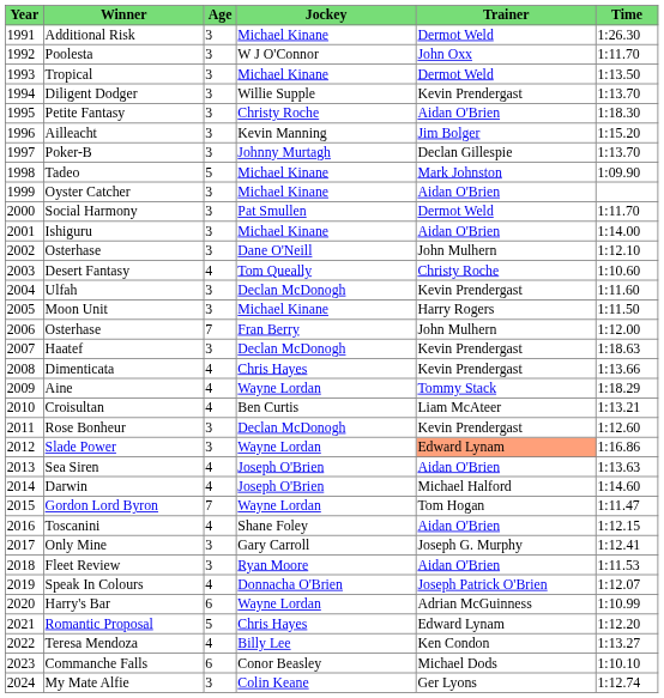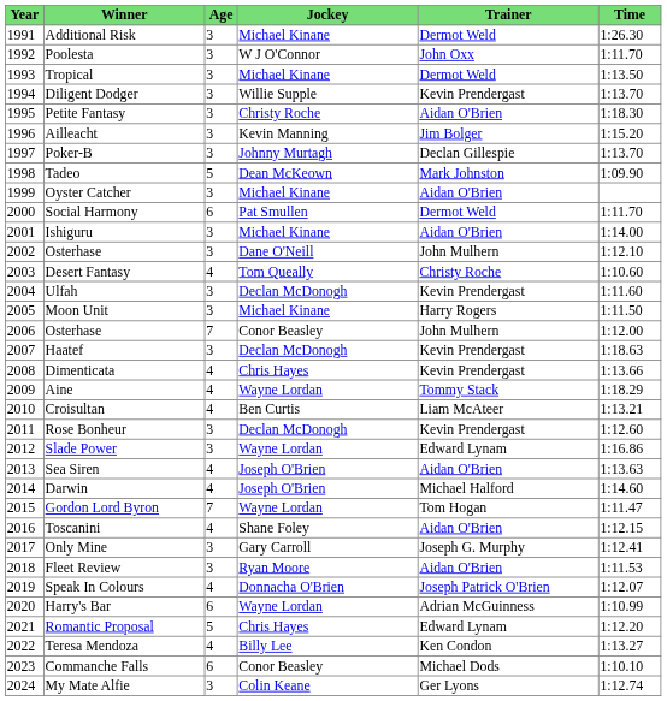Tadeo | Jockey: Michael Kinane -> Dean McKeown
Social Harmony | Age: 3 -> 6
2006 / Osterhase | Jockey: Fran Berry -> Conor Beasley
Slade Power | Trainer: lightsalmon background -> no background
